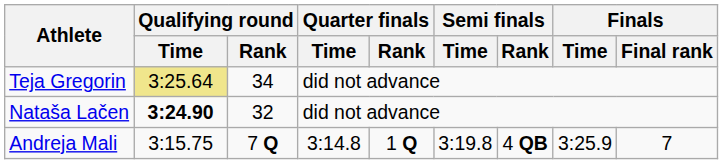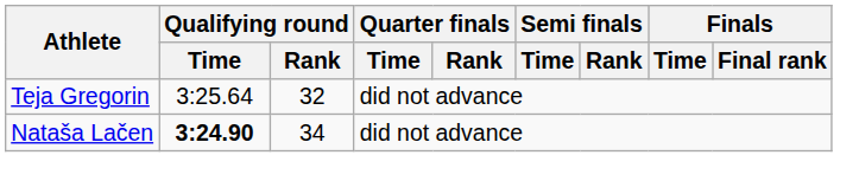Teja Gregorin | Qualifying round / Time: khaki background -> no background
Teja Gregorin | Qualifying round / Rank: 34 -> 32
Nataša Lačen | Qualifying round / Rank: 32 -> 34
- row: Andreja Mali | 3:15.75 | 7 Q | 3:14.8 | 1 Q | 3:19.8 | 4 QB | 3:25.9 | 7
